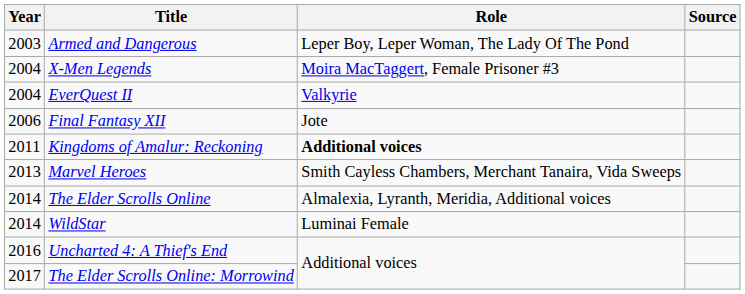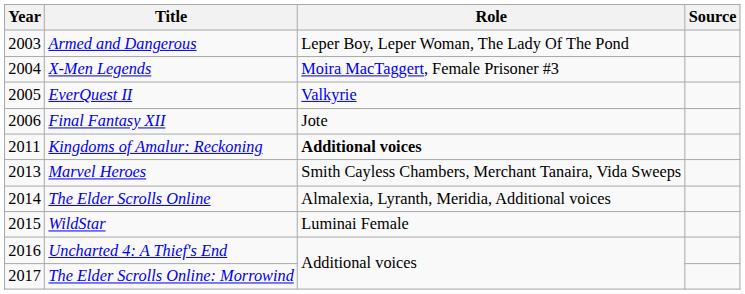EverQuest II | Year: 2004 -> 2005
WildStar | Year: 2014 -> 2015
